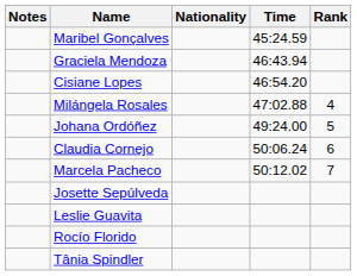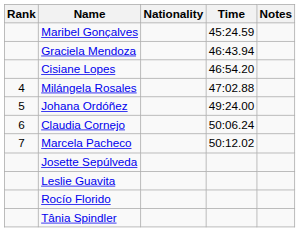columns swapped: Rank <-> Notes
